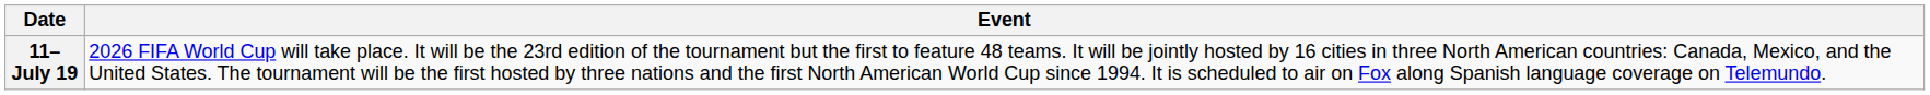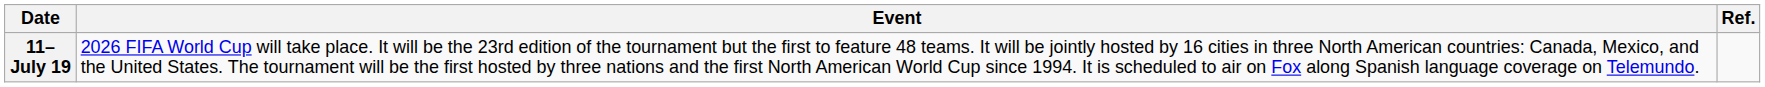+ column: Ref.
